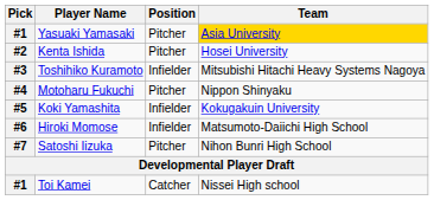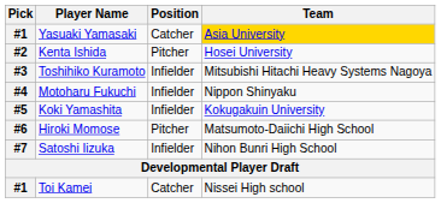Yasuaki Yamasaki | Position: Pitcher -> Catcher
Motoharu Fukuchi | Position: Pitcher -> Infielder
Hiroki Momose | Position: Infielder -> Pitcher
Satoshi Iizuka | Position: Pitcher -> Infielder
